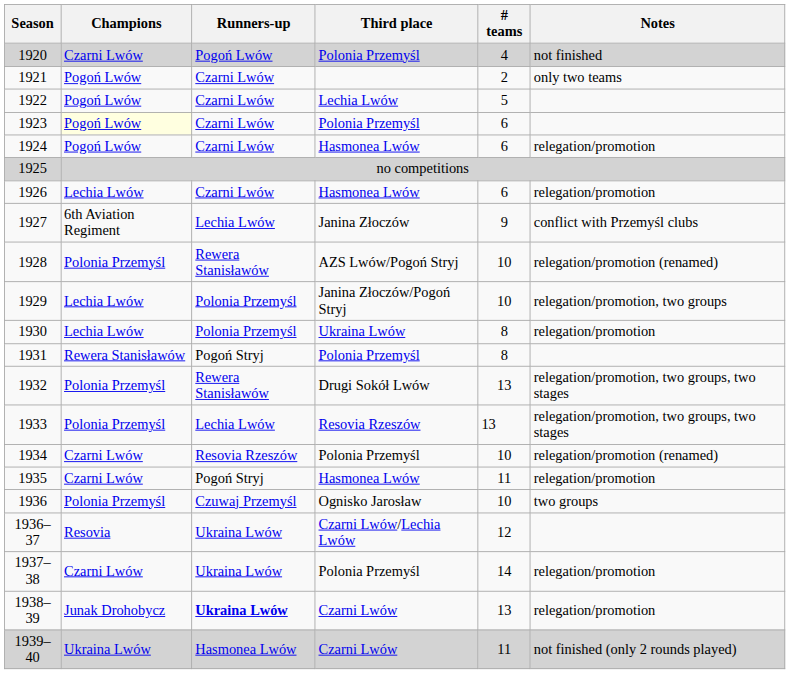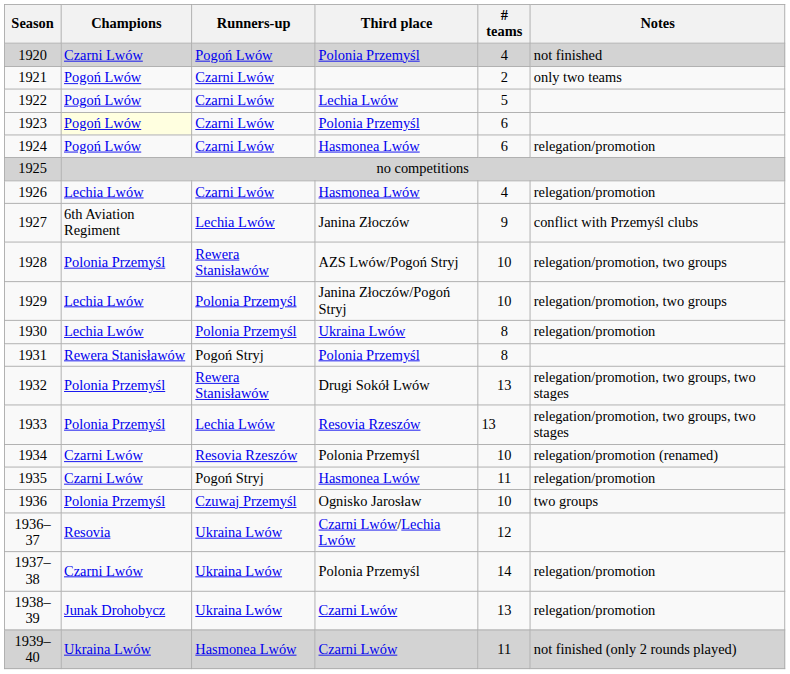1926 | # teams: 6 -> 4
1928 | Notes: relegation/promotion (renamed) -> relegation/promotion, two groups
1938–39 | Runners-up: bold -> normal
